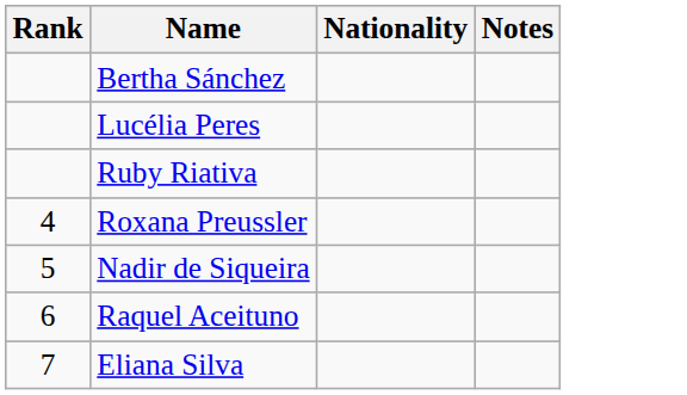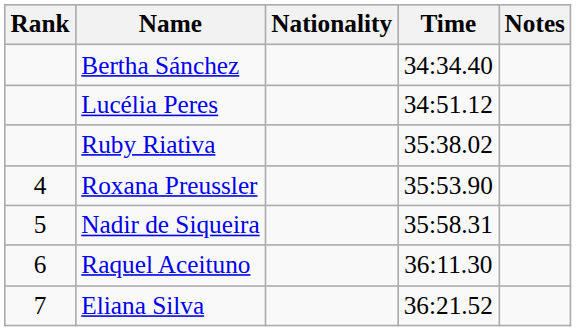+ column: Time | 34:34.40 | 34:51.12 | 35:38.02 | 35:53.90 | 35:58.31 | 36:11.30 | 36:21.52
